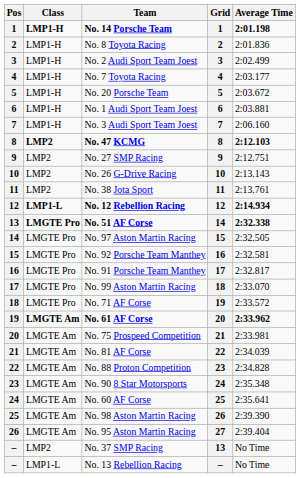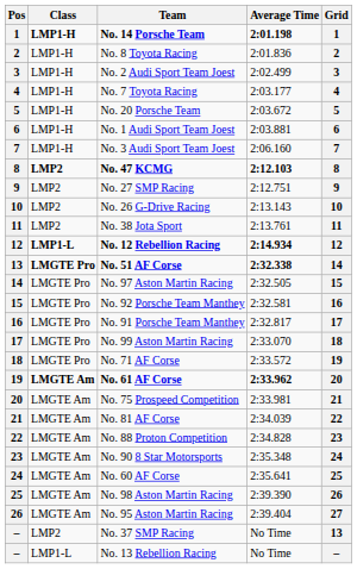columns swapped: Average Time <-> Grid
